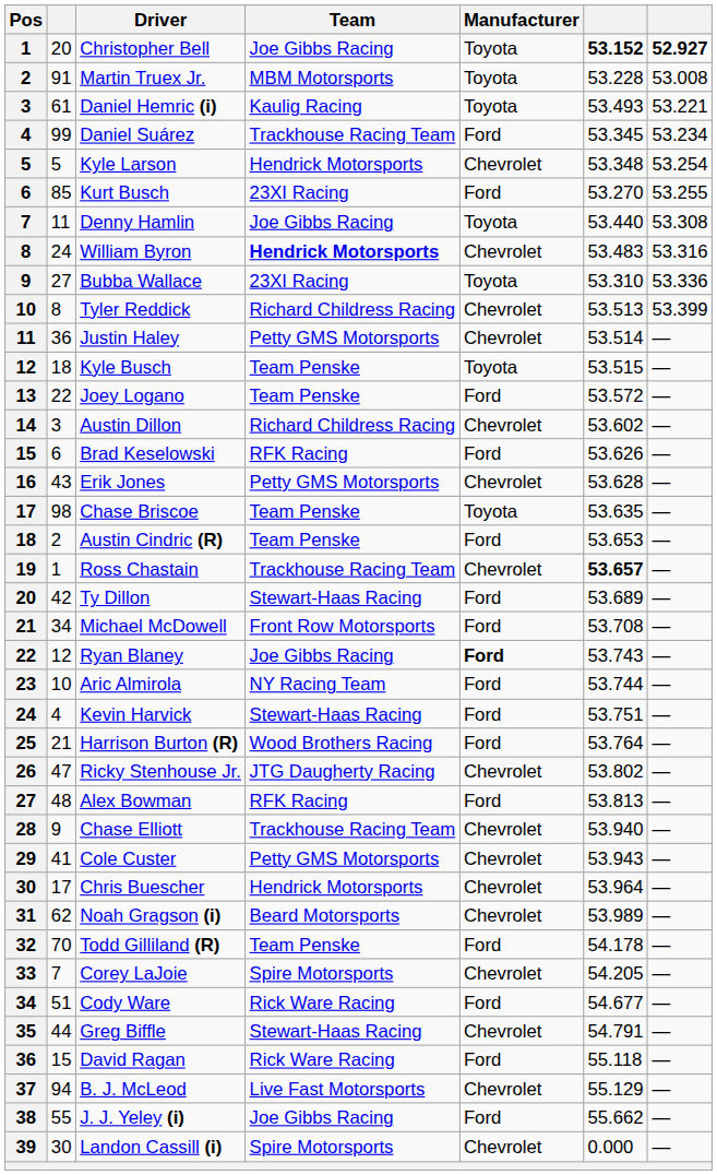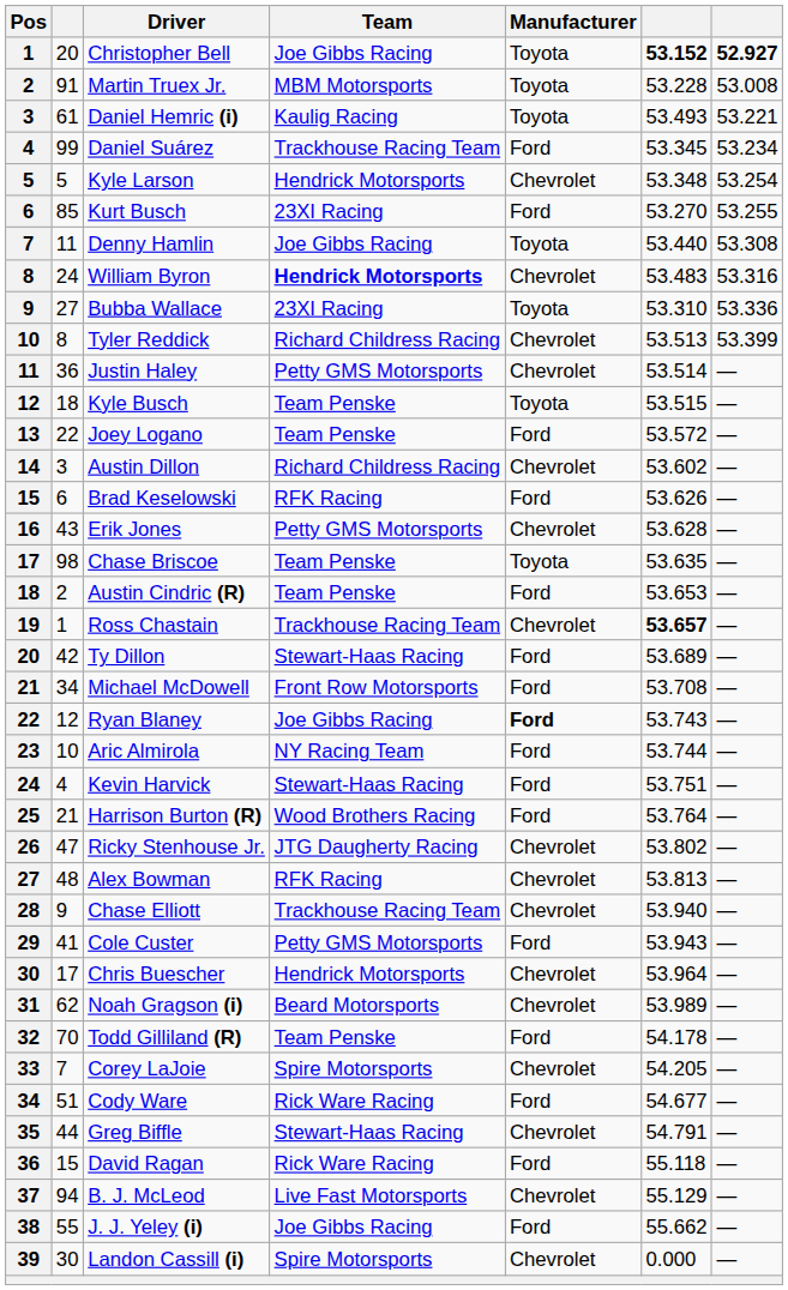Alex Bowman | Manufacturer: Ford -> Chevrolet
Cole Custer | Manufacturer: Chevrolet -> Ford
